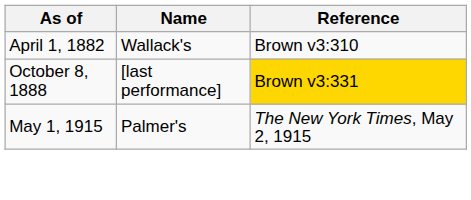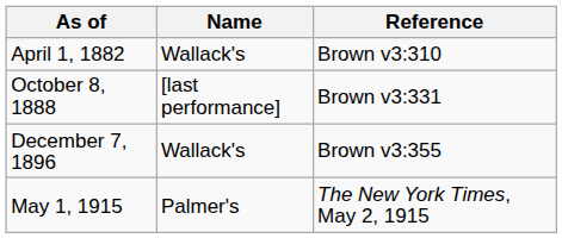October 8, 1888 | Reference: gold background -> no background
+ row: December 7, 1896 | Wallack's | Brown v3:355
